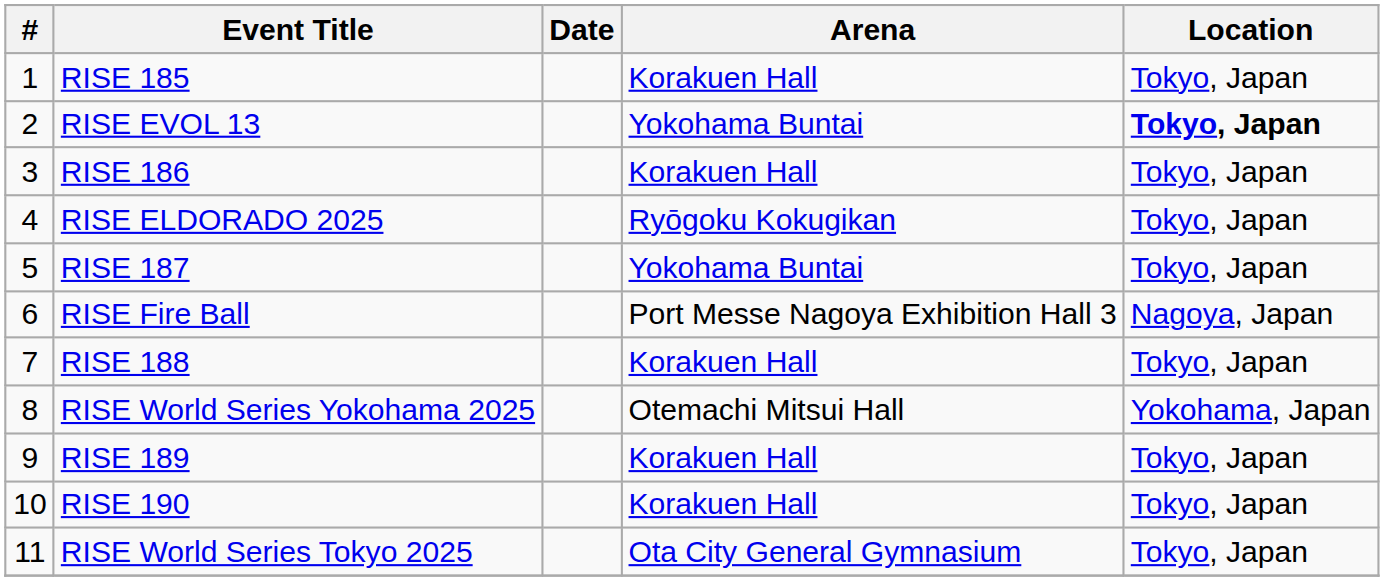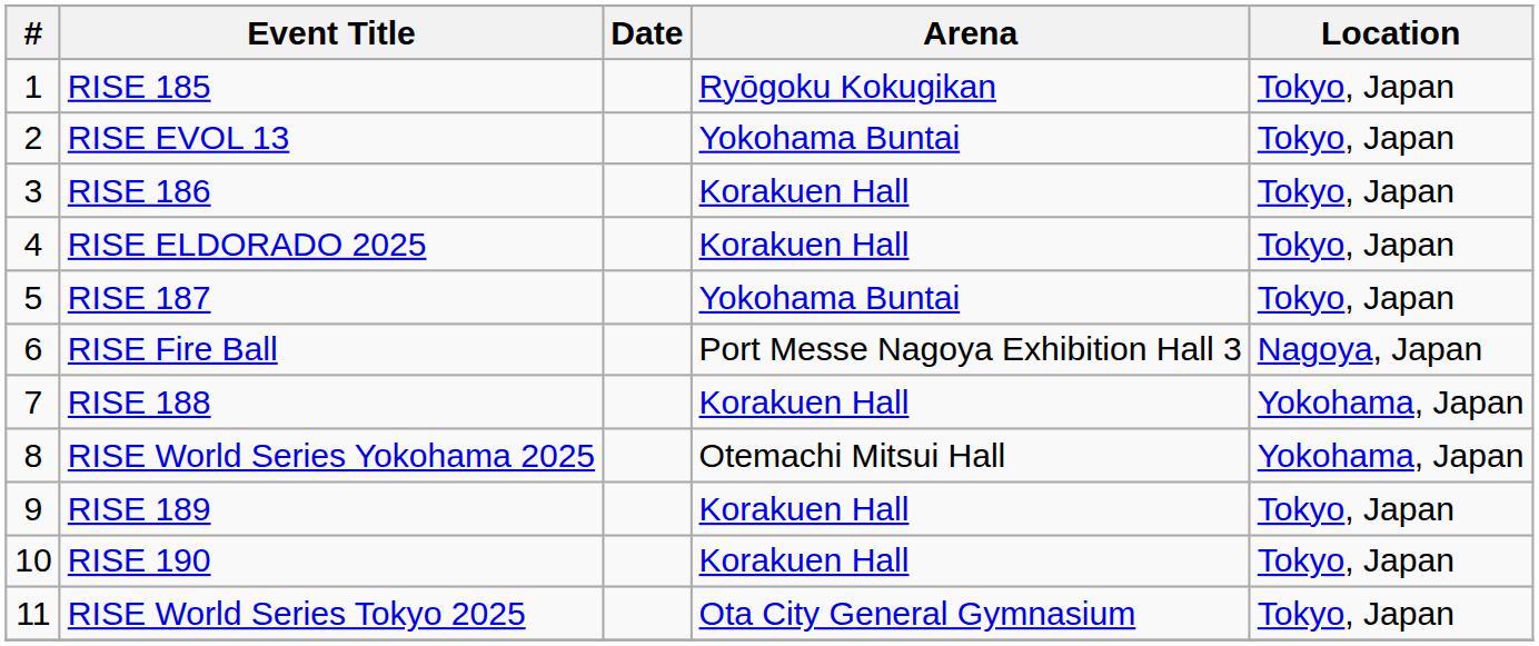RISE 185 | Arena: Korakuen Hall -> Ryōgoku Kokugikan
RISE EVOL 13 | Location: bold -> normal
RISE ELDORADO 2025 | Arena: Ryōgoku Kokugikan -> Korakuen Hall
RISE 188 | Location: Tokyo, Japan -> Yokohama, Japan
